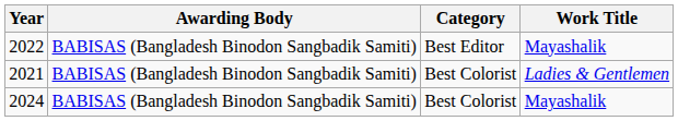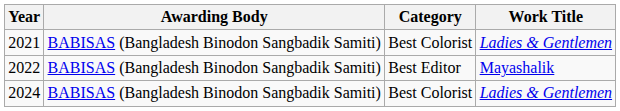rows swapped: 2021 <-> 2022
2024 | Work Title: Mayashalik -> Ladies & Gentlemen
